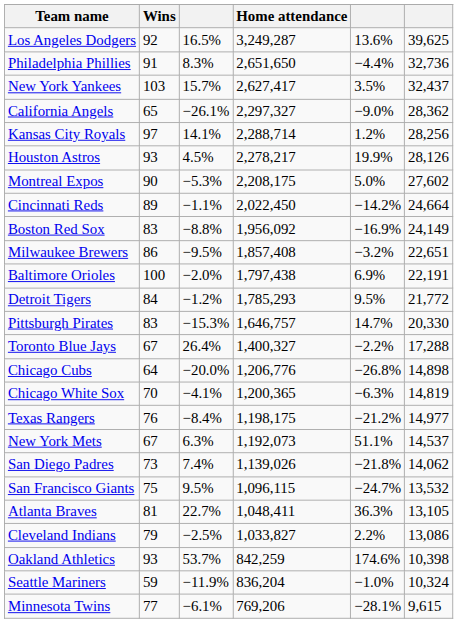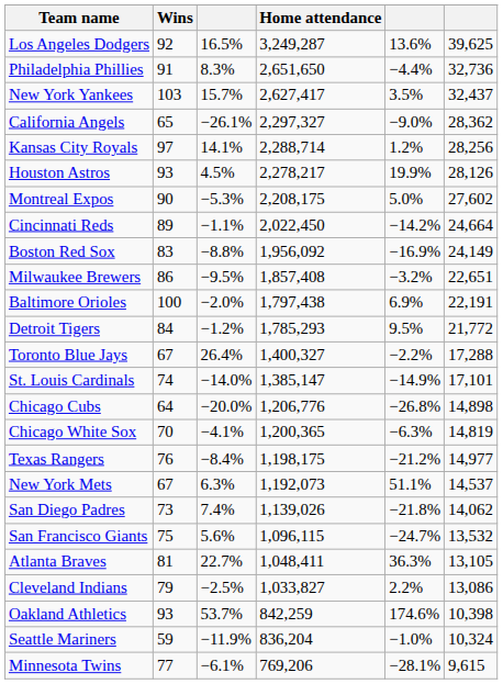- row: Pittsburgh Pirates | 83 | −15.3% | 1,646,757 | 14.7% | 20,330
+ row: St. Louis Cardinals | 74 | −14.0% | 1,385,147 | −14.9% | 17,101
San Francisco Giants | column 3: 9.5% -> 5.6%
